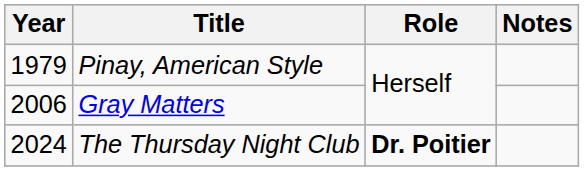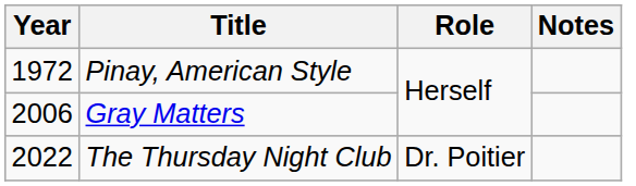Pinay, American Style | Year: 1979 -> 1972
The Thursday Night Club | Year: 2024 -> 2022
The Thursday Night Club | Role: bold -> normal
